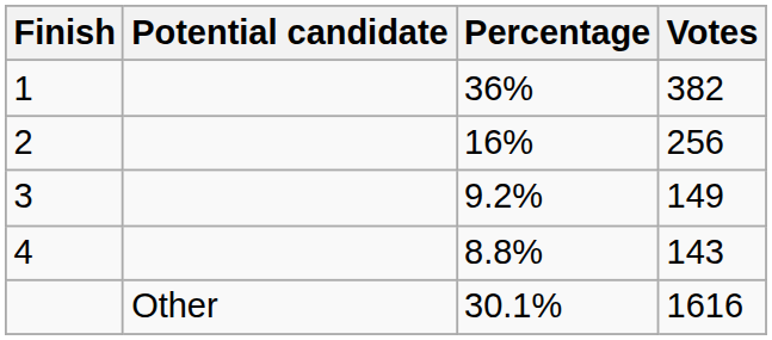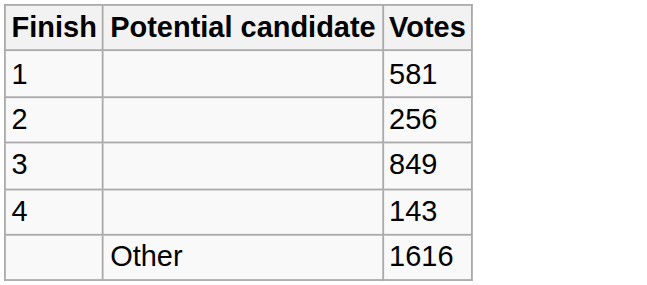- column: Percentage | 36% | 16% | 9.2% | 8.8% | 30.1%
1 | Votes: 382 -> 581
3 | Votes: 149 -> 849
